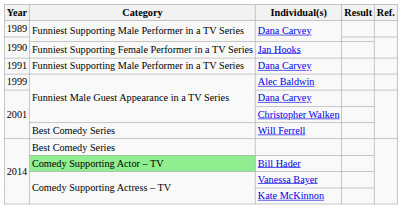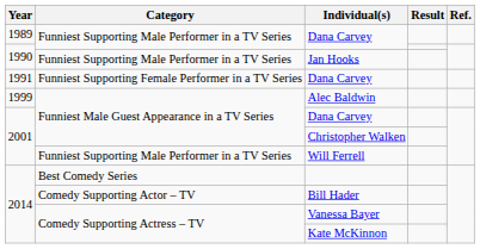Jan Hooks | Category: Funniest Supporting Female Performer in a TV Series -> Funniest Supporting Male Performer in a TV Series
1991 / Dana Carvey | Category: Funniest Supporting Male Performer in a TV Series -> Funniest Supporting Female Performer in a TV Series
Will Ferrell | Category: Best Comedy Series -> Funniest Supporting Male Performer in a TV Series
Bill Hader | Category: lightgreen background -> no background
